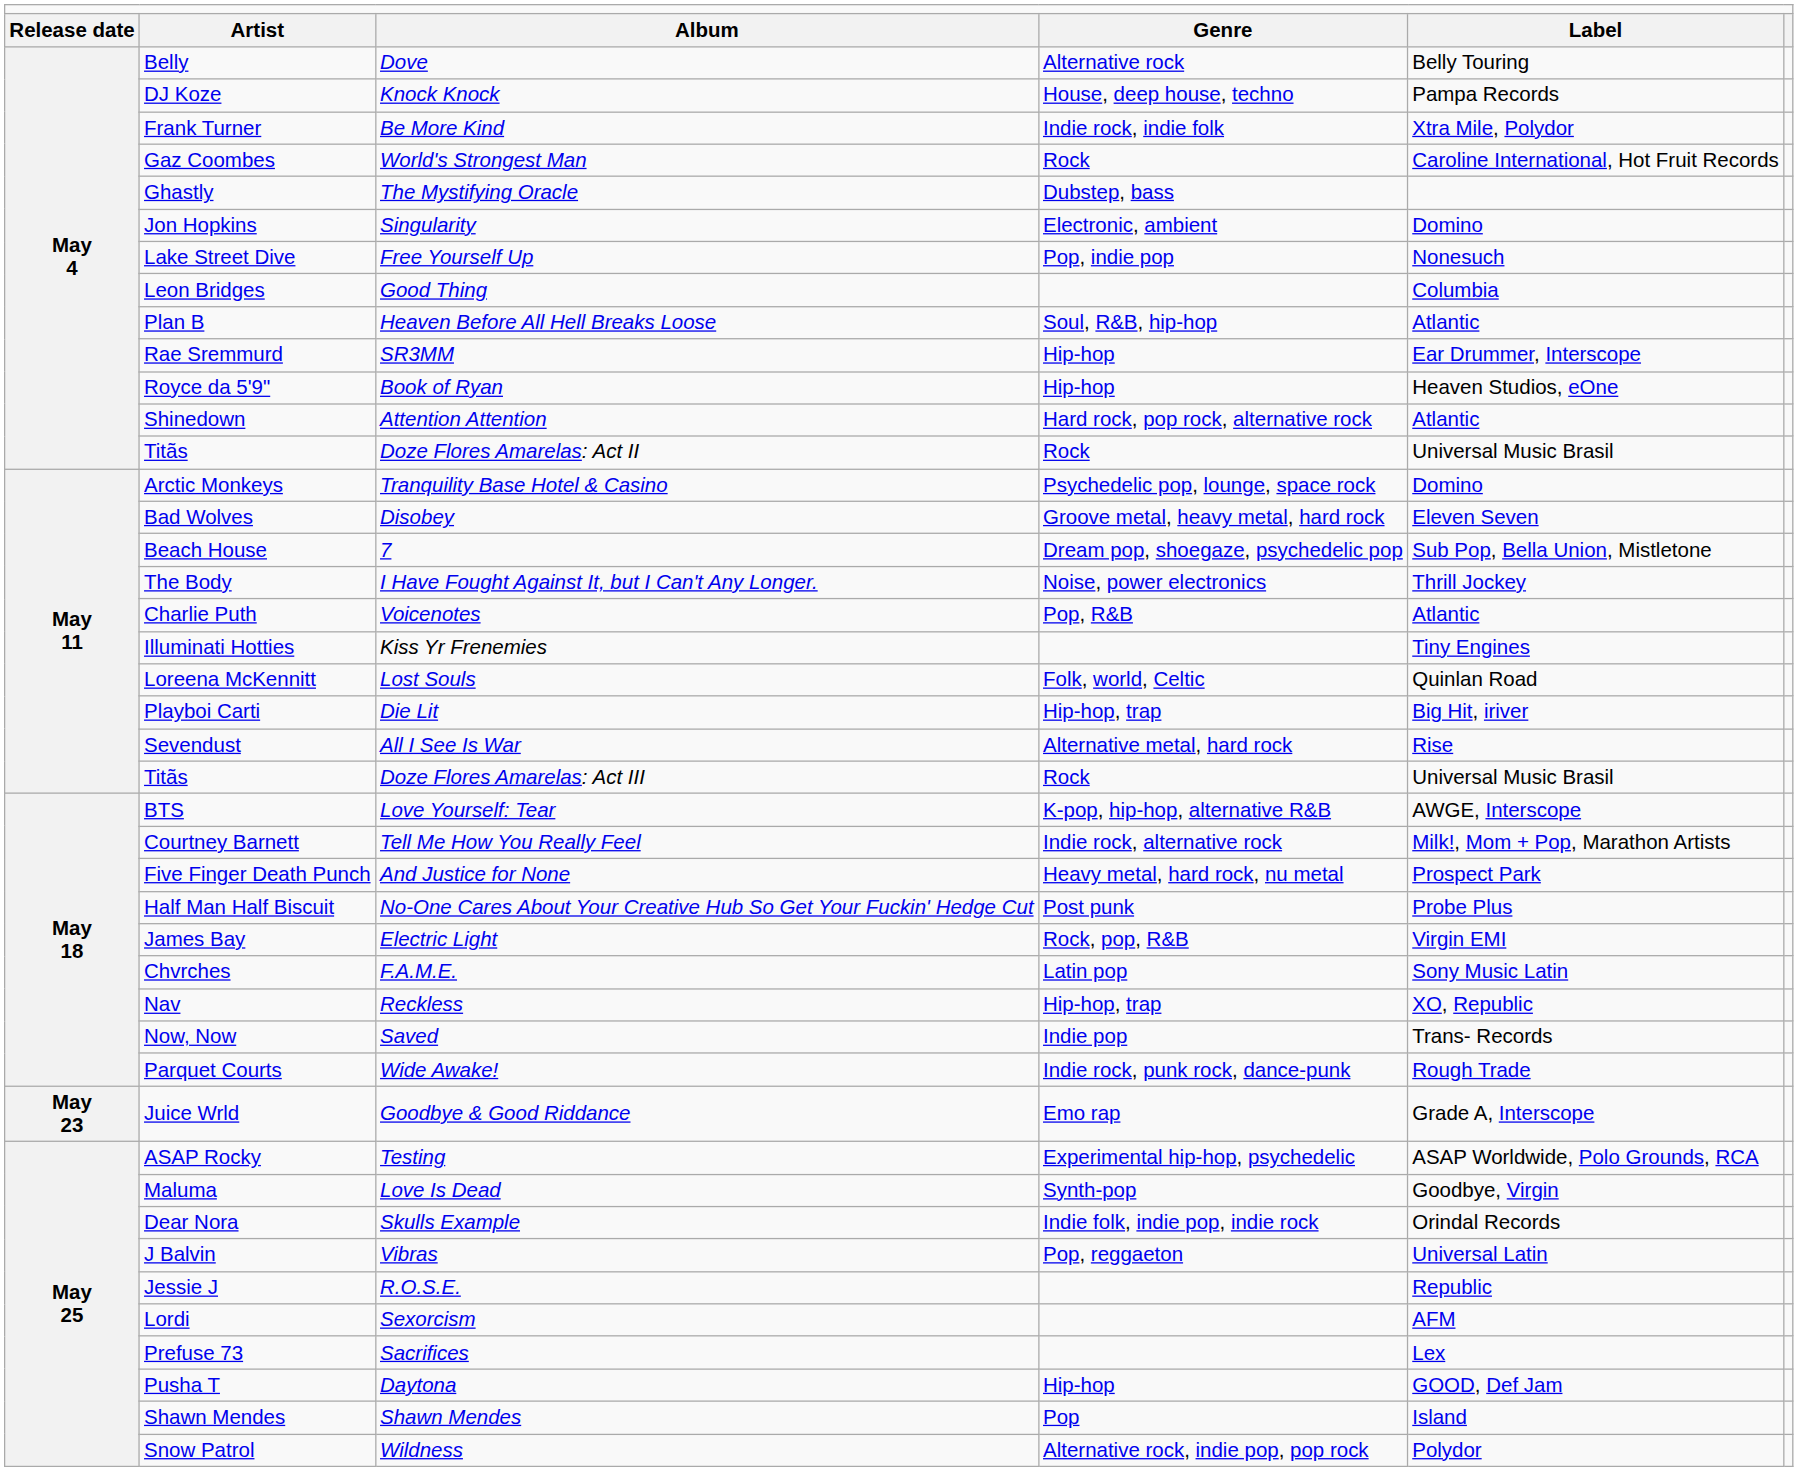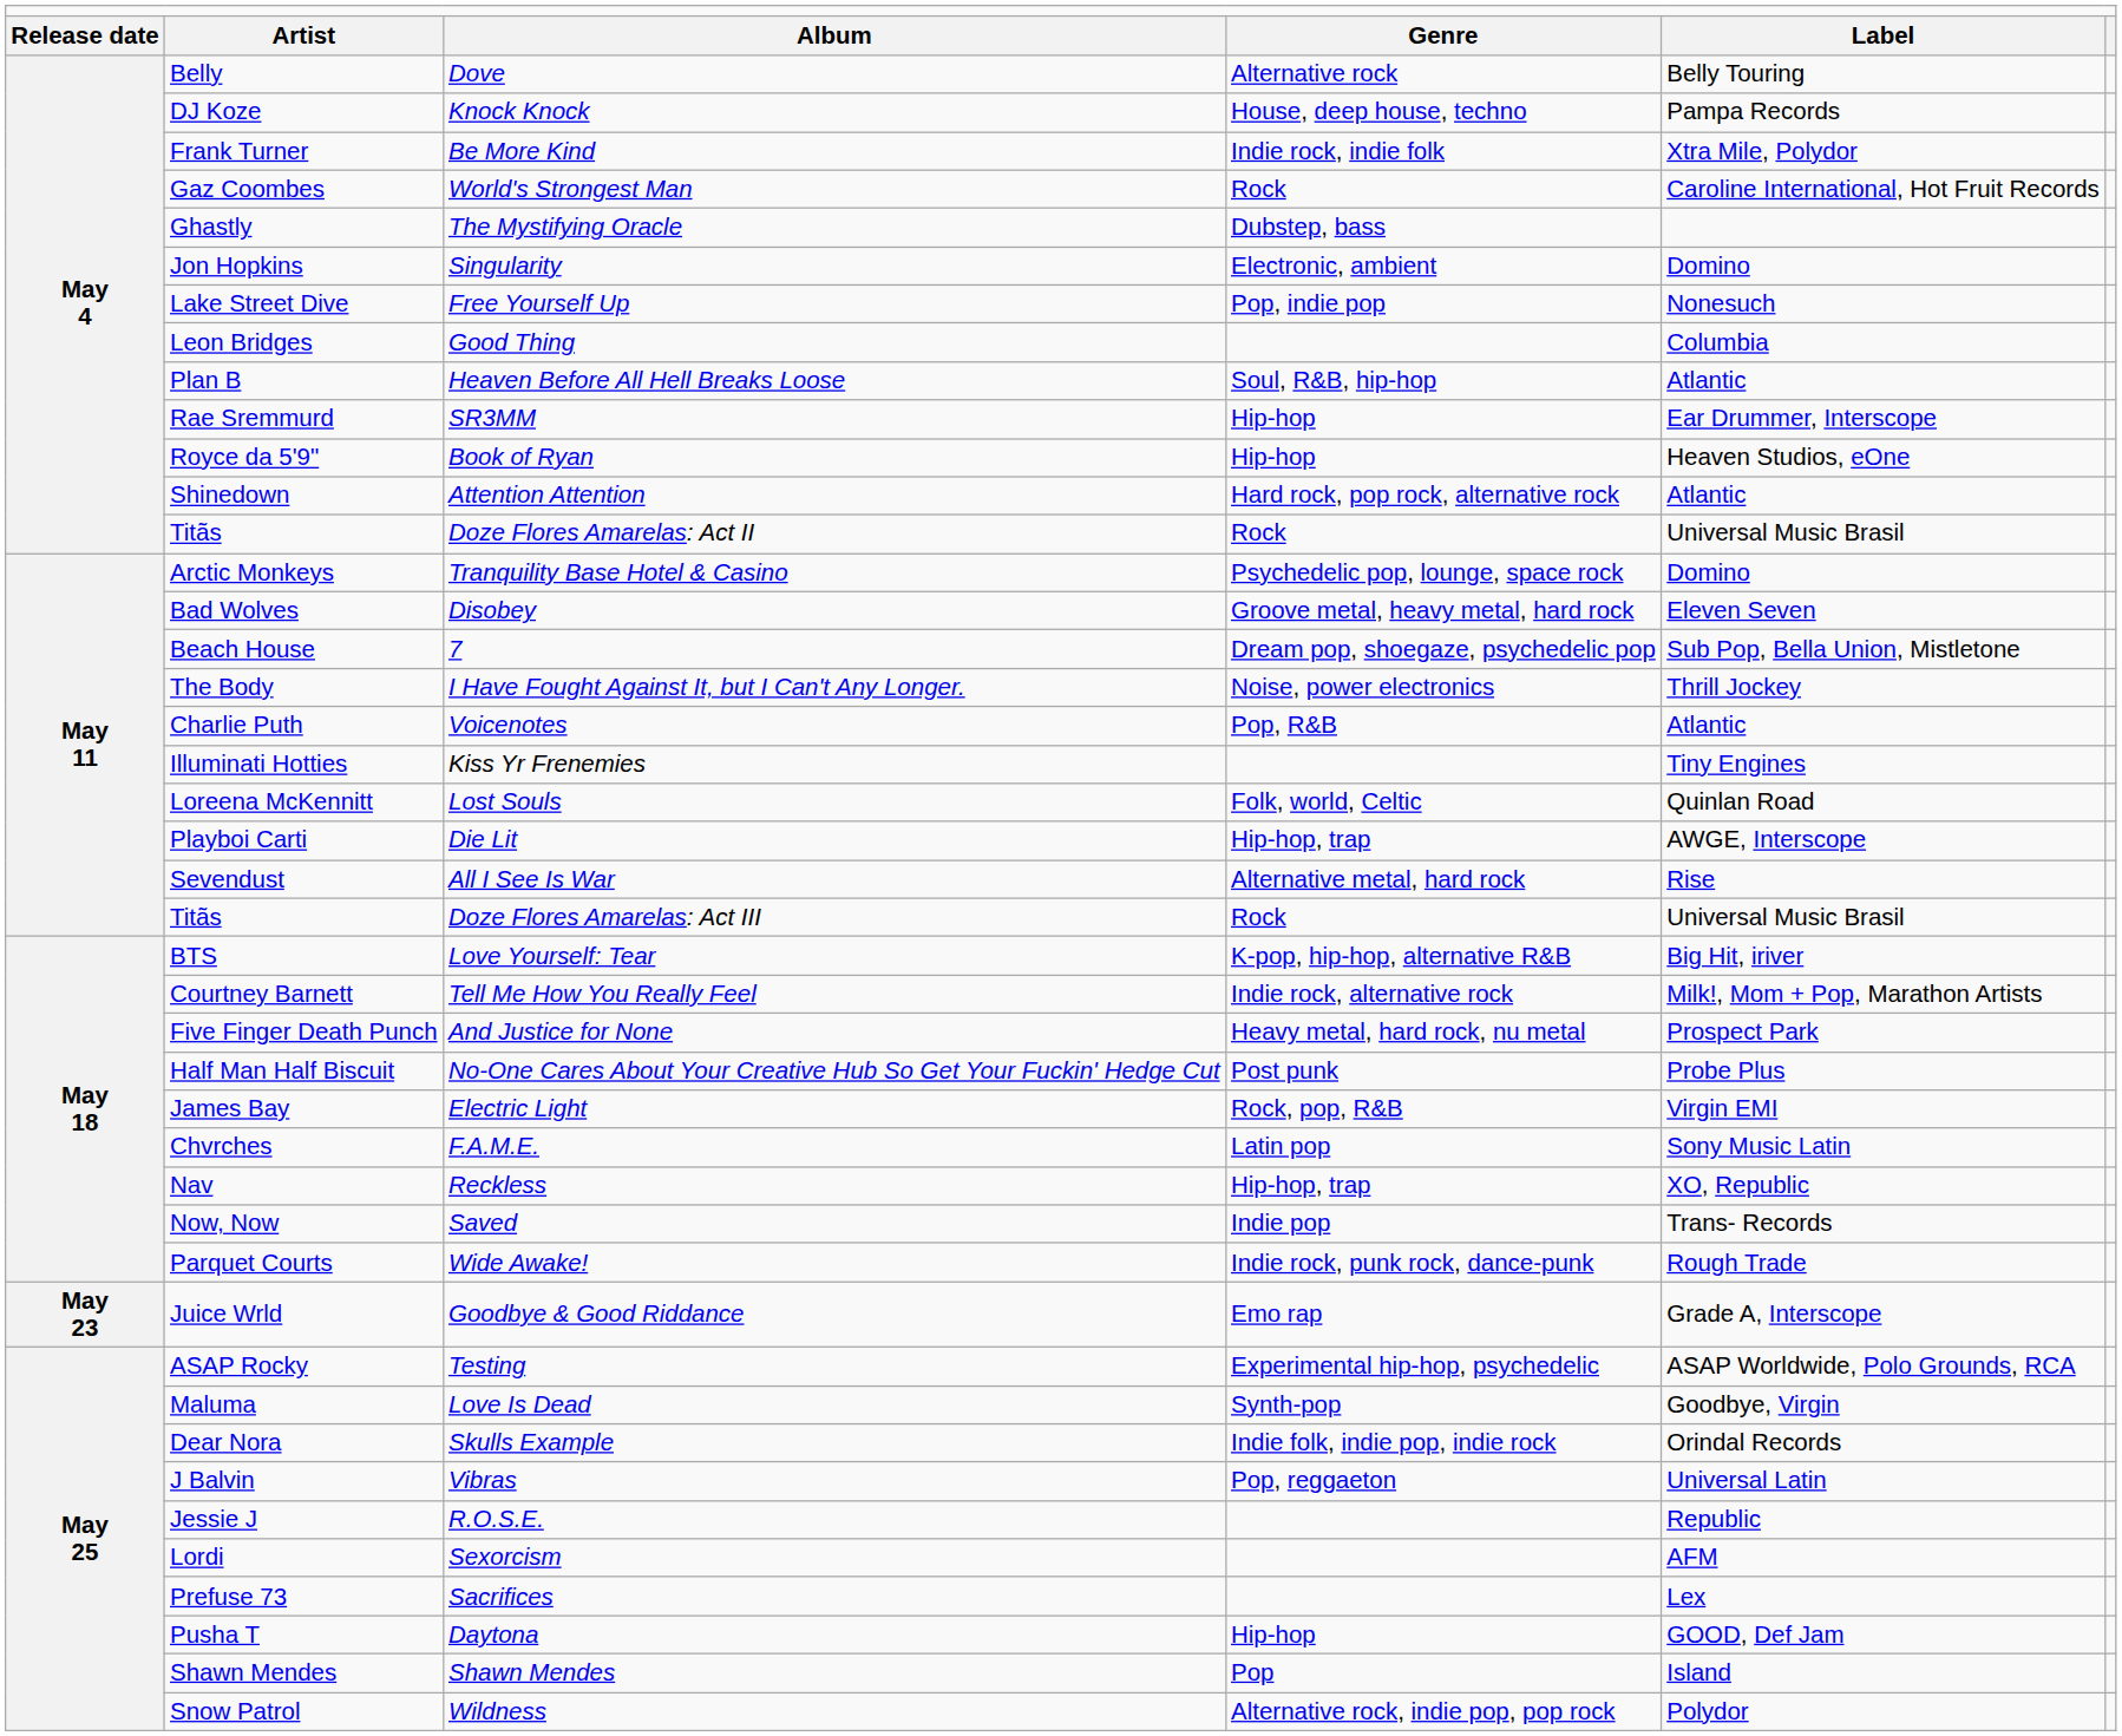Die Lit | column 5: Big Hit, iriver -> AWGE, Interscope
Love Yourself: Tear | column 5: AWGE, Interscope -> Big Hit, iriver
